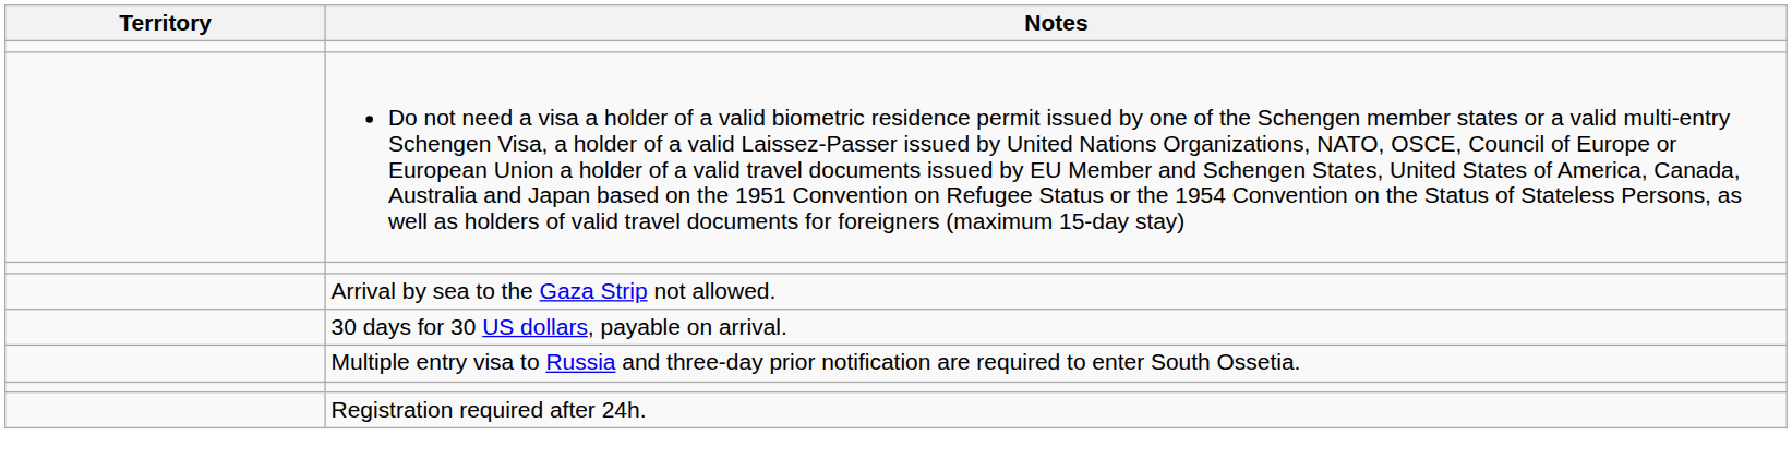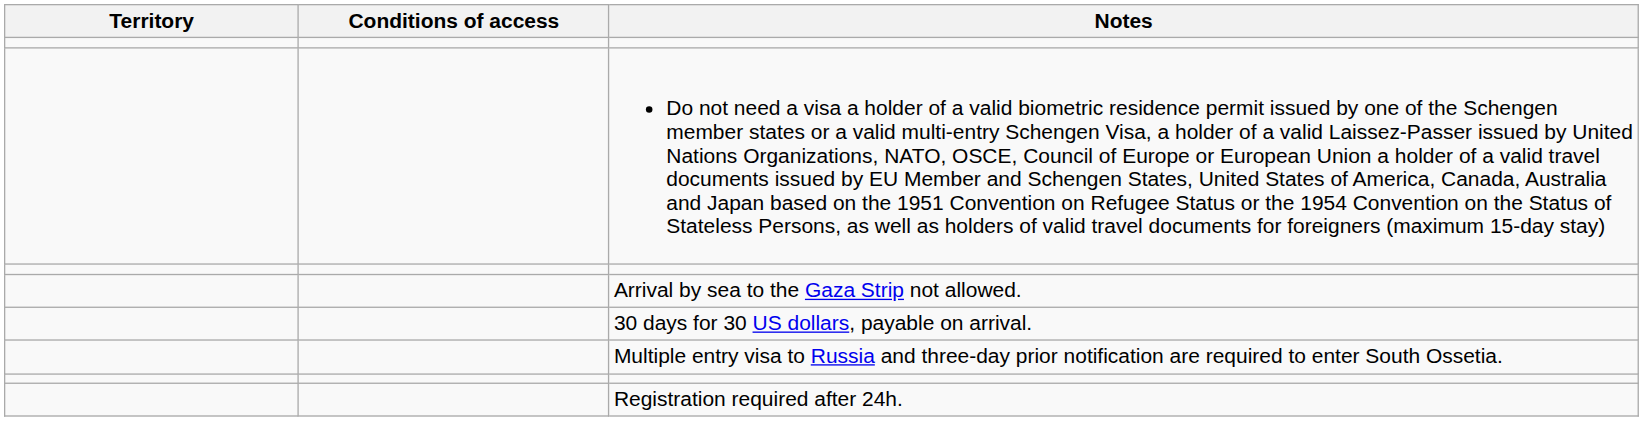+ column: Conditions of access
